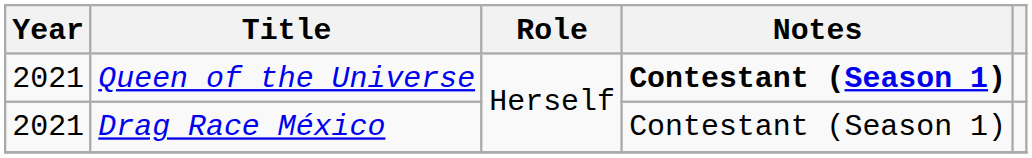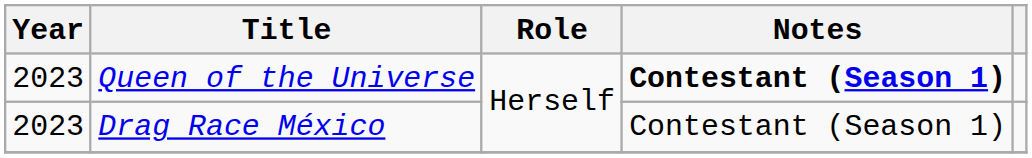Queen of the Universe | Year: 2021 -> 2023
Drag Race México | Year: 2021 -> 2023
